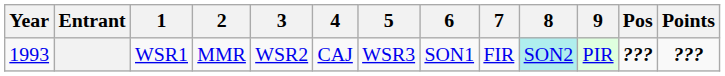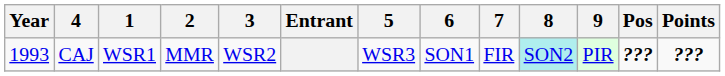columns swapped: Entrant <-> 4
